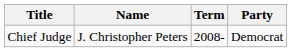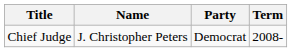columns swapped: Party <-> Term
